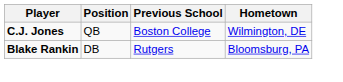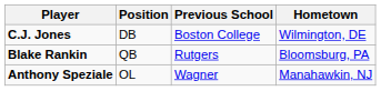C.J. Jones | Position: QB -> DB
Blake Rankin | Position: DB -> QB
+ row: Anthony Speziale | OL | Wagner | Manahawkin, NJ
